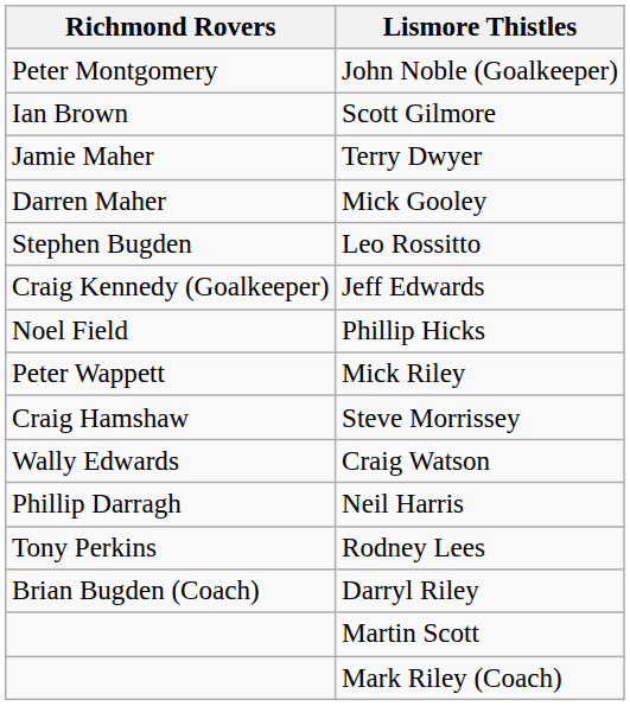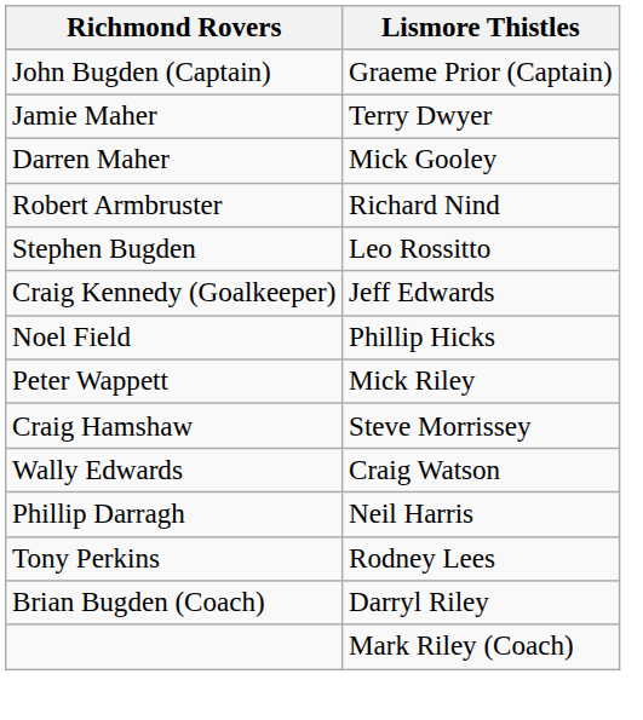+ row: John Bugden (Captain) | Graeme Prior (Captain)
- row: Peter Montgomery | John Noble (Goalkeeper)
- row: Ian Brown | Scott Gilmore
+ row: Robert Armbruster | Richard Nind
- row: Martin Scott
